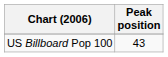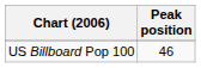US Billboard Pop 100 | Peak position: 43 -> 46
